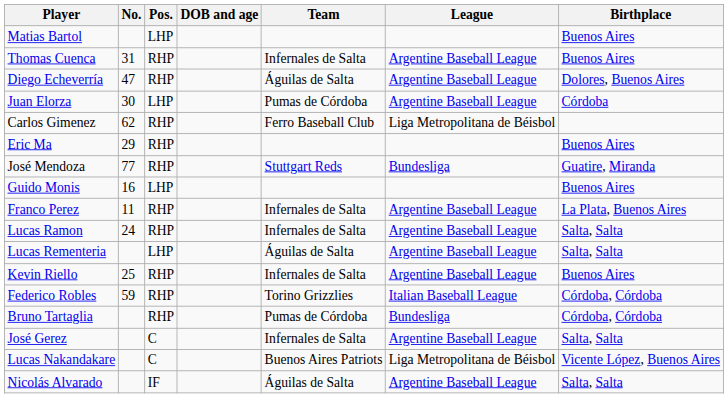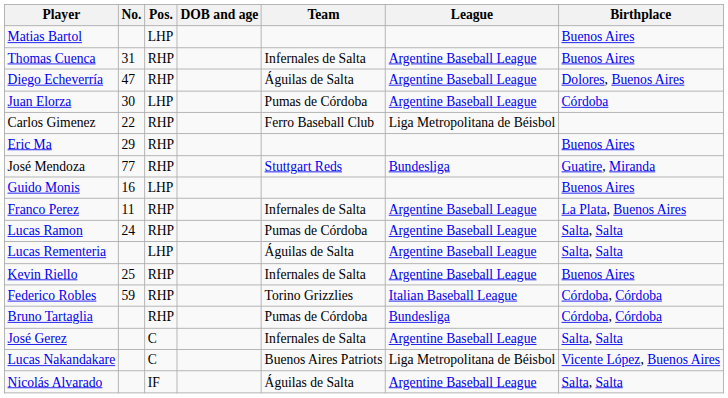Carlos Gimenez | No.: 62 -> 22
Lucas Ramon | Team: Infernales de Salta -> Pumas de Córdoba
